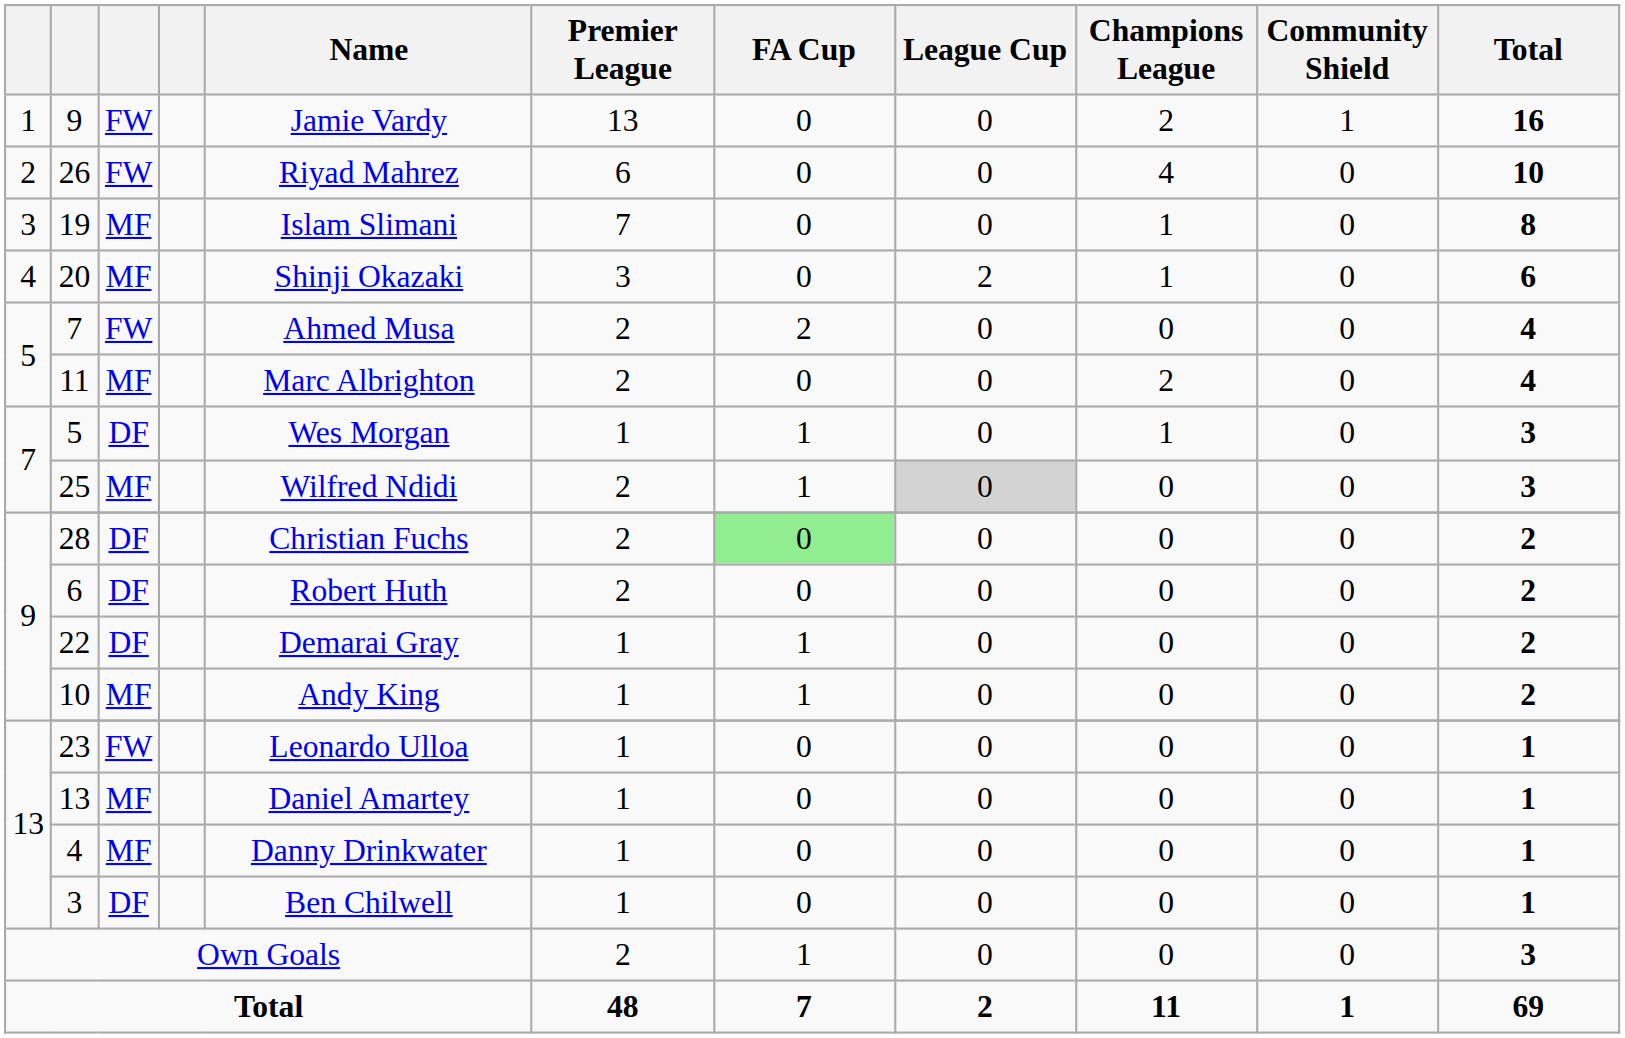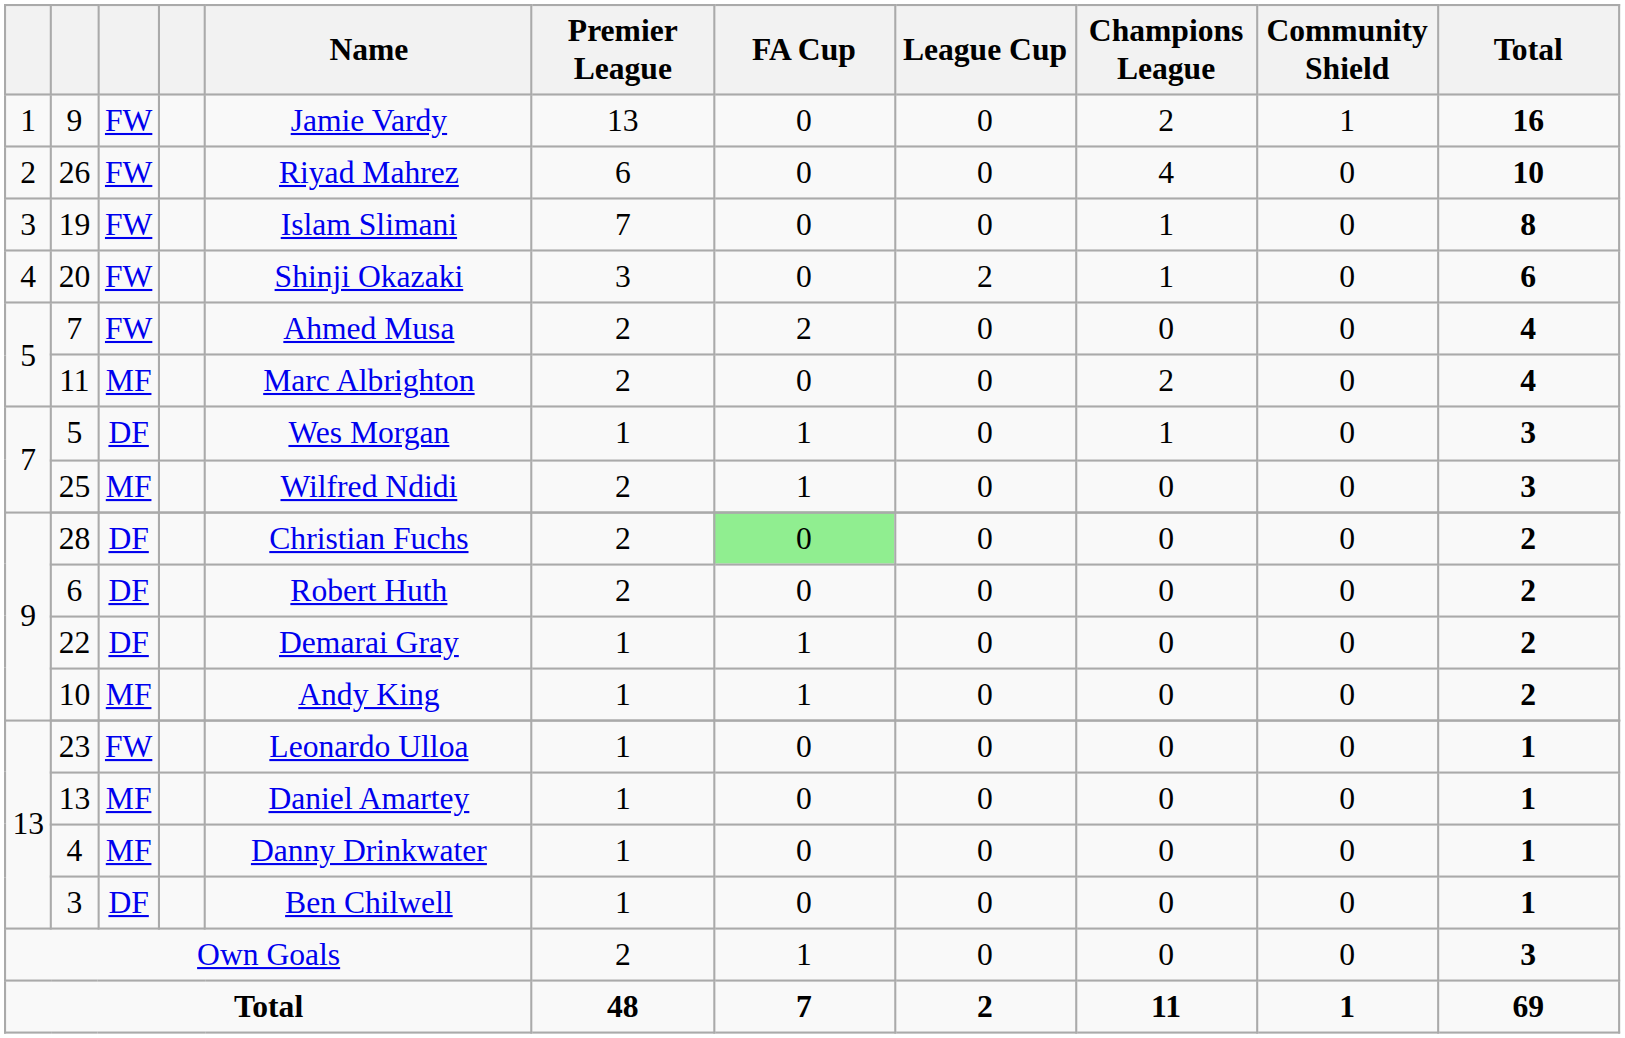19 | column 3: MF -> FW
20 | column 3: MF -> FW
25 | League Cup: lightgrey background -> no background
